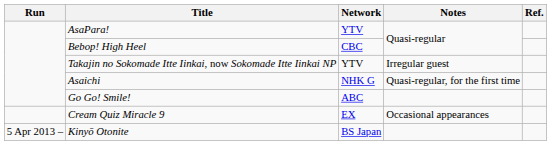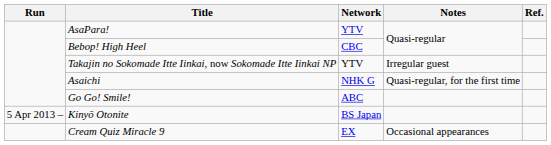rows swapped: Kinyō Otonite <-> Cream Quiz Miracle 9
